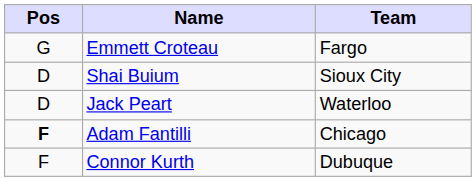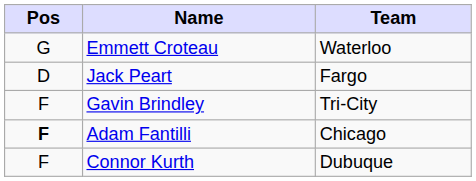Emmett Croteau | Team: Fargo -> Waterloo
- row: D | Shai Buium | Sioux City
Jack Peart | Team: Waterloo -> Fargo
+ row: F | Gavin Brindley | Tri-City
